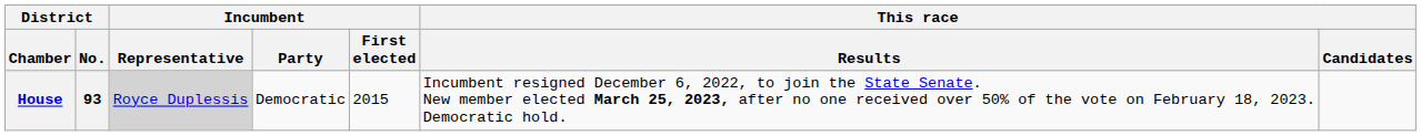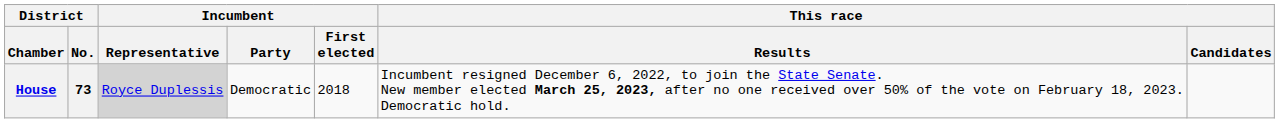House | District / No.: 93 -> 73
House | Incumbent / First elected: 2015 -> 2018
